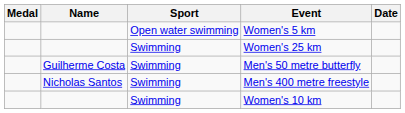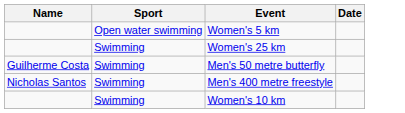- column: Medal
